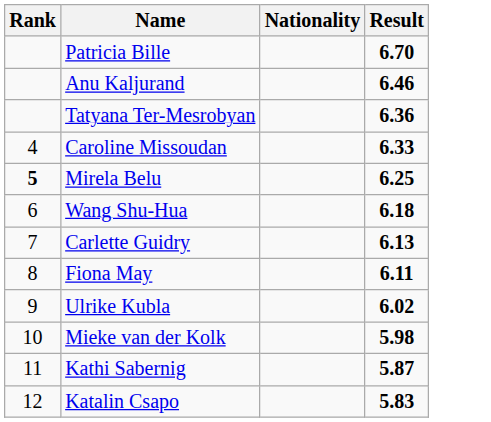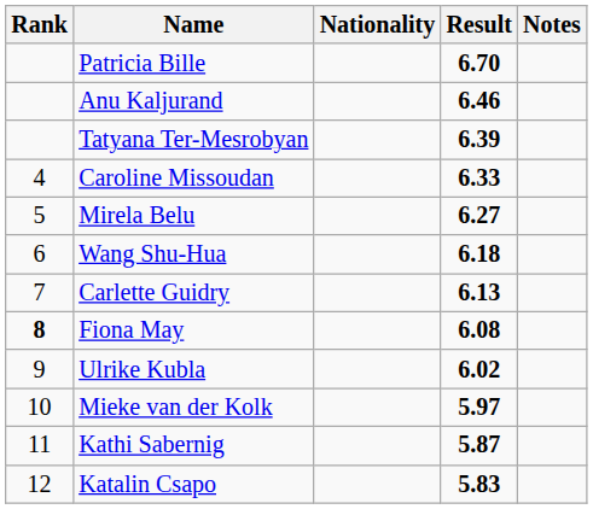+ column: Notes
Tatyana Ter-Mesrobyan | Result: 6.36 -> 6.39
Mirela Belu | Rank: bold -> normal
Mirela Belu | Result: 6.25 -> 6.27
Fiona May | Rank: normal -> bold
Fiona May | Result: 6.11 -> 6.08
Mieke van der Kolk | Result: 5.98 -> 5.97
